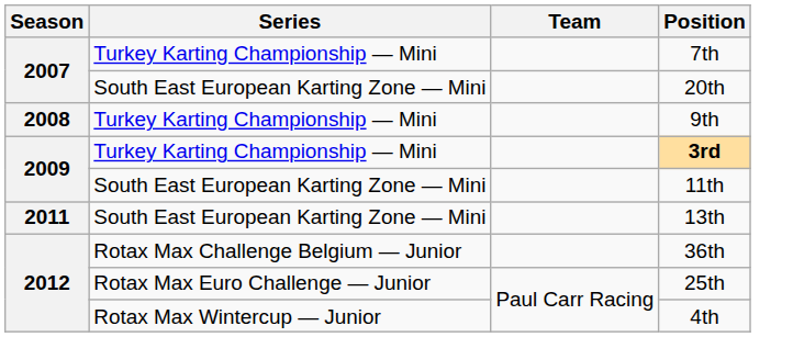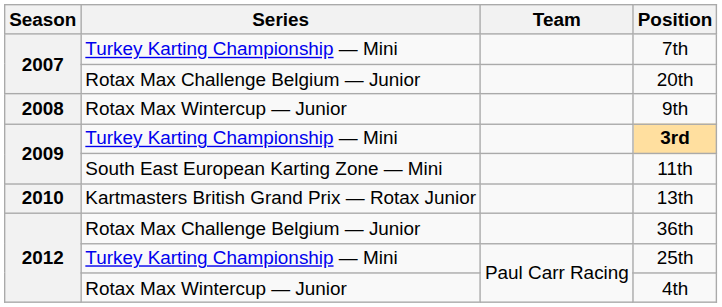20th | Series: South East European Karting Zone — Mini -> Rotax Max Challenge Belgium — Junior
9th | Series: Turkey Karting Championship — Mini -> Rotax Max Wintercup — Junior
13th | Season: 2011 -> 2010
13th | Series: South East European Karting Zone — Mini -> Kartmasters British Grand Prix — Rotax Junior
25th | Series: Rotax Max Euro Challenge — Junior -> Turkey Karting Championship — Mini
